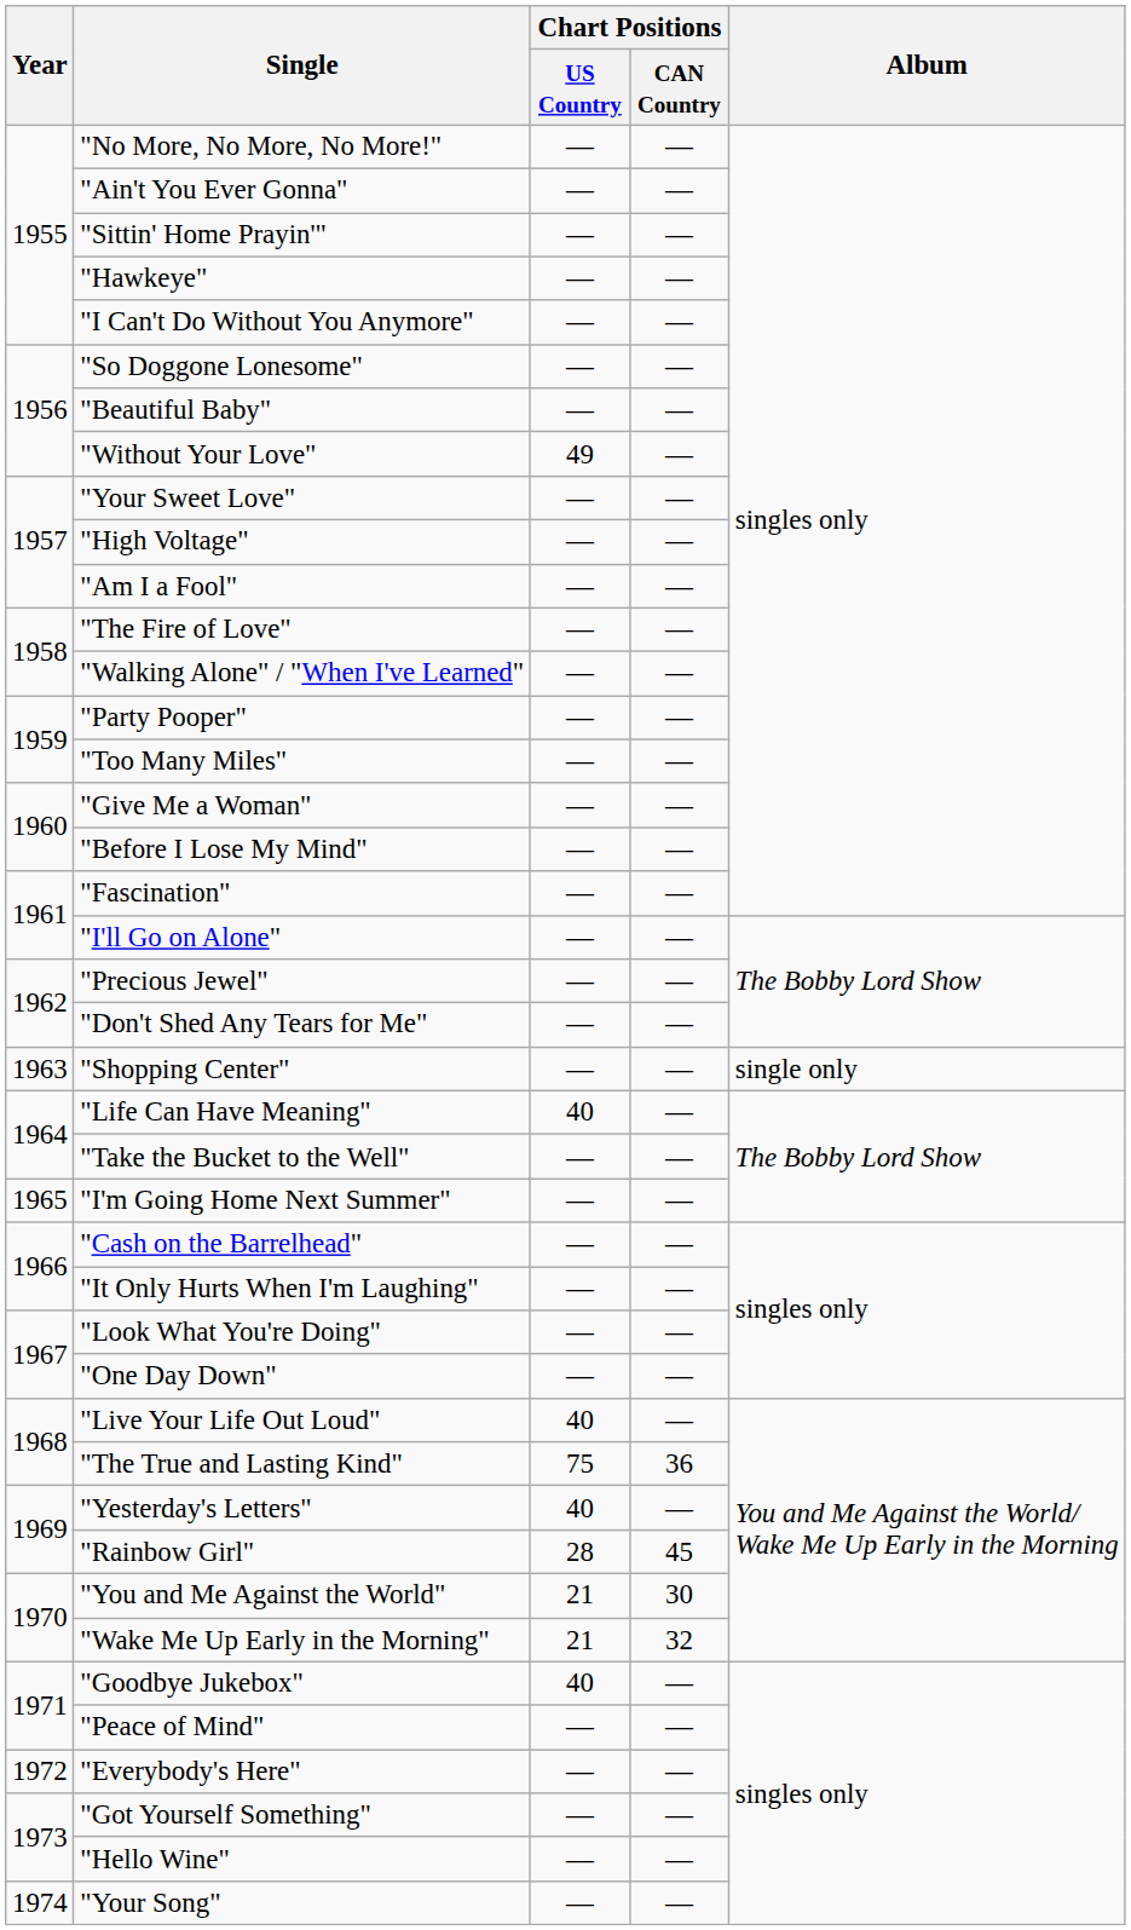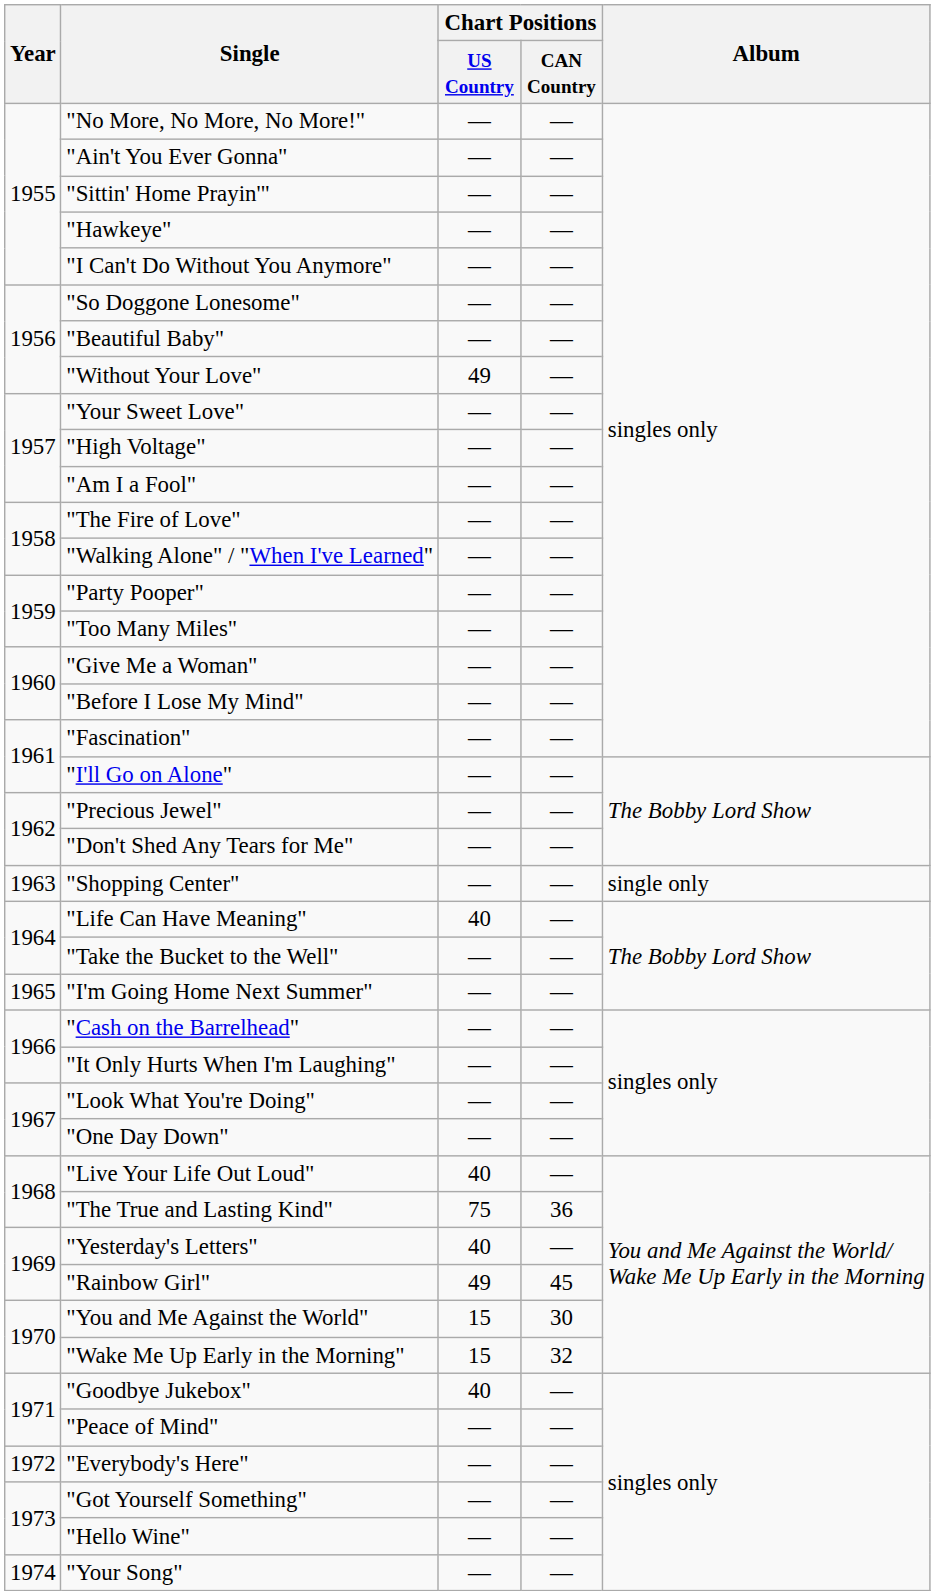"Rainbow Girl" | Chart Positions / US Country: 28 -> 49
"You and Me Against the World" | Chart Positions / US Country: 21 -> 15
"Wake Me Up Early in the Morning" | Chart Positions / US Country: 21 -> 15
